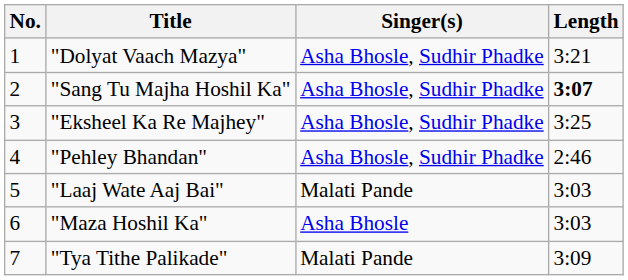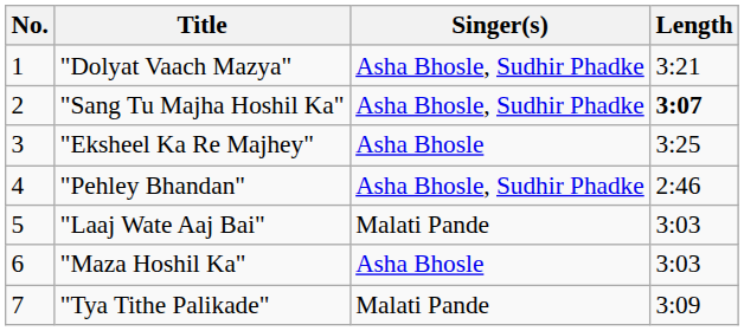"Eksheel Ka Re Majhey" | Singer(s): Asha Bhosle, Sudhir Phadke -> Asha Bhosle
